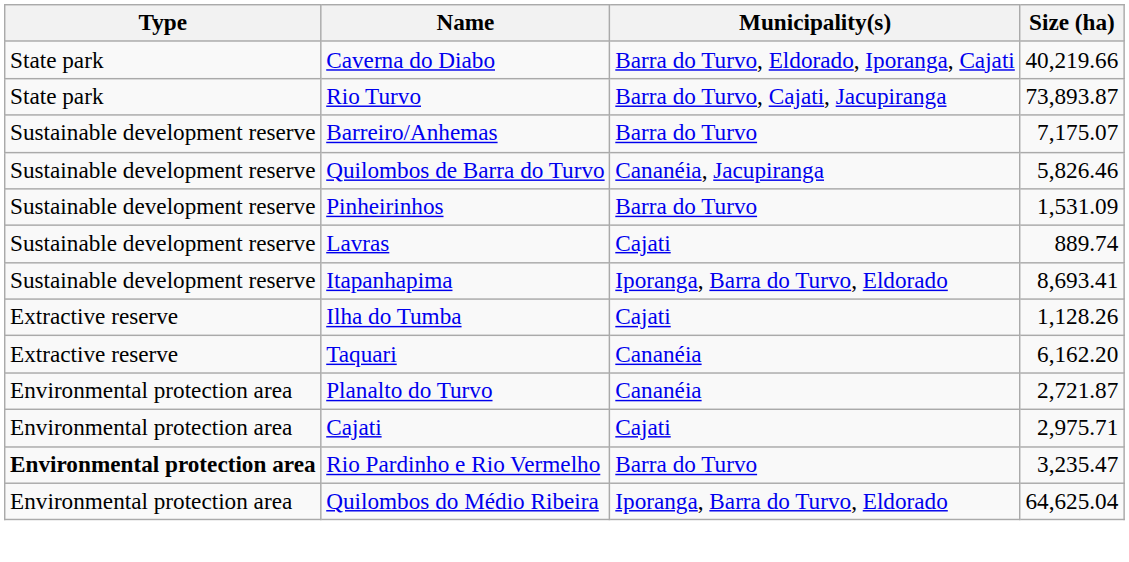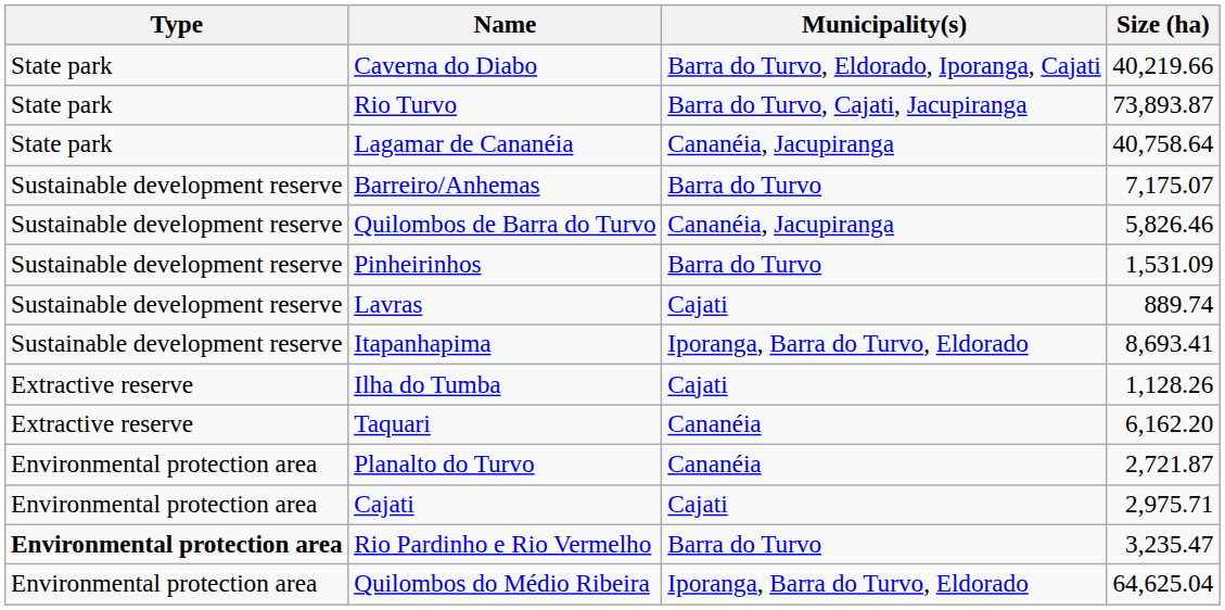+ row: State park | Lagamar de Cananéia | Cananéia, Jacupiranga | 40,758.64
